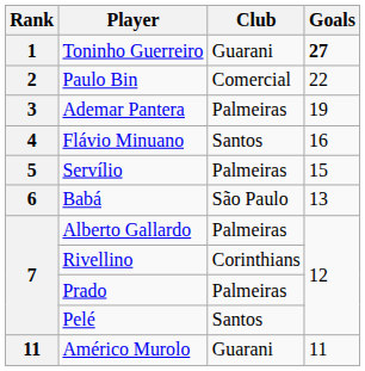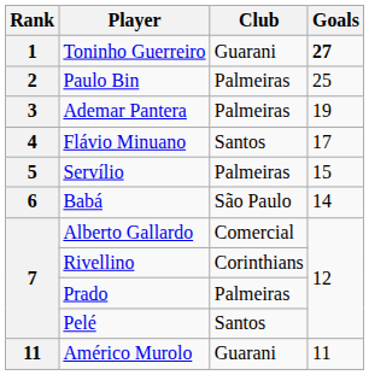Paulo Bin | Club: Comercial -> Palmeiras
Paulo Bin | Goals: 22 -> 25
Flávio Minuano | Goals: 16 -> 17
Babá | Goals: 13 -> 14
Alberto Gallardo | Club: Palmeiras -> Comercial
